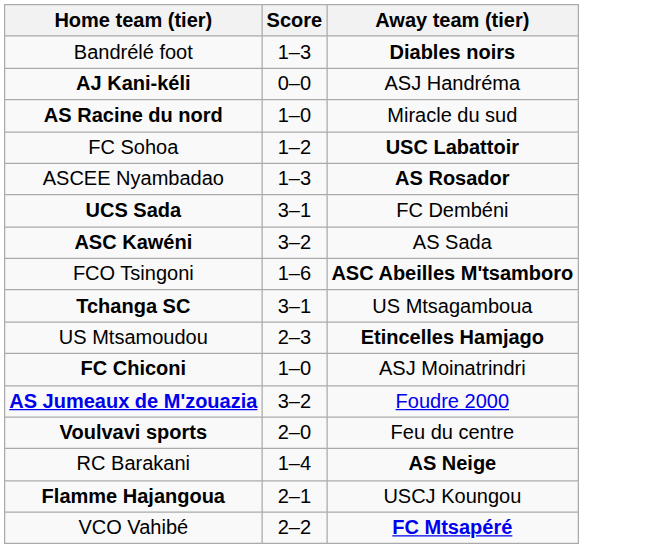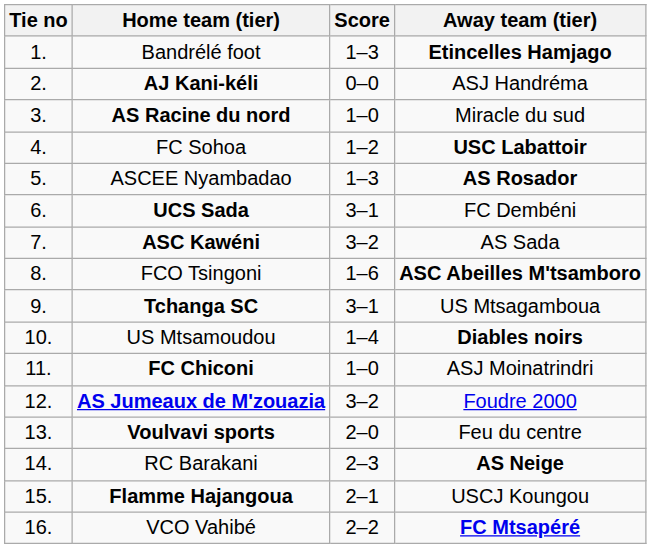+ column: Tie no | 1. | 2. | 3. | 4. | 5. | 6. | 7. | 8. | 9. | 10. | 11. | 12. | 13. | 14. | 15. | 16.
Bandrélé foot | Away team (tier): Diables noirs -> Etincelles Hamjago
US Mtsamoudou | Score: 2–3 -> 1–4
US Mtsamoudou | Away team (tier): Etincelles Hamjago -> Diables noirs
RC Barakani | Score: 1–4 -> 2–3
